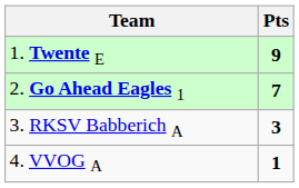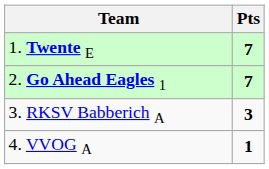1. Twente E | Pts: 9 -> 7
